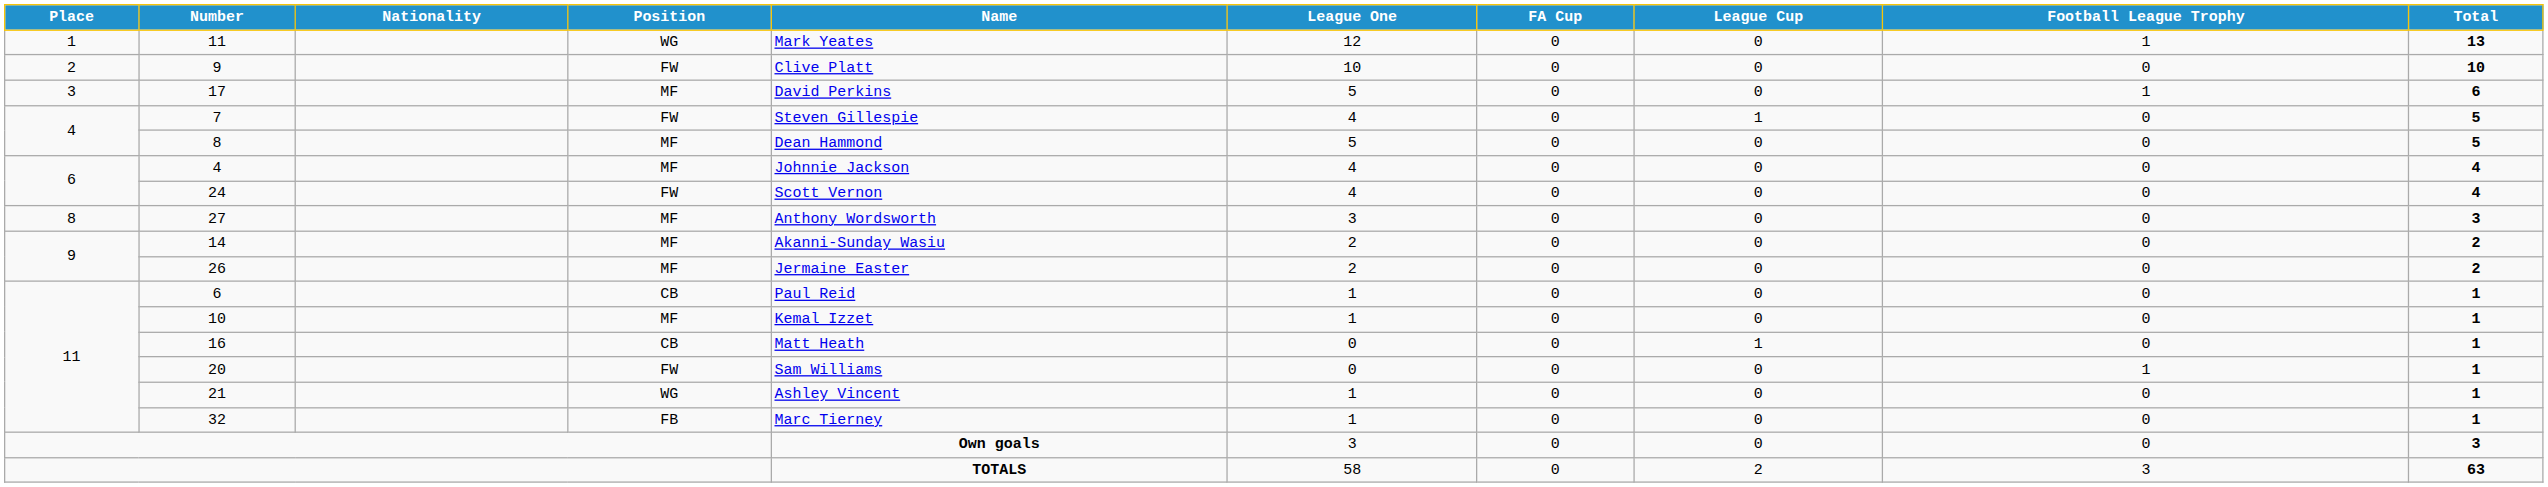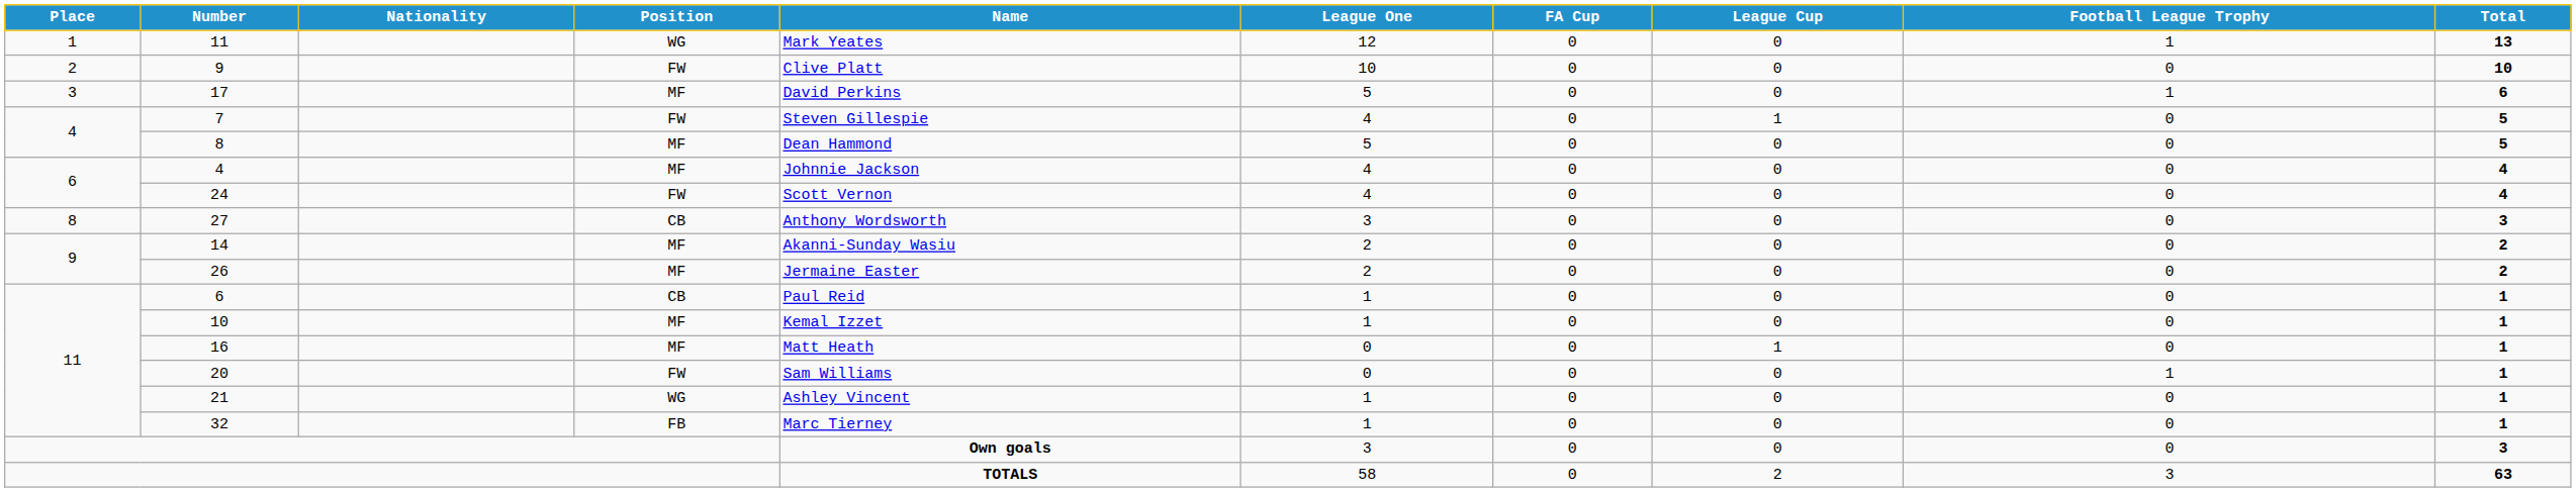27 | Position: MF -> CB
16 | Position: CB -> MF
